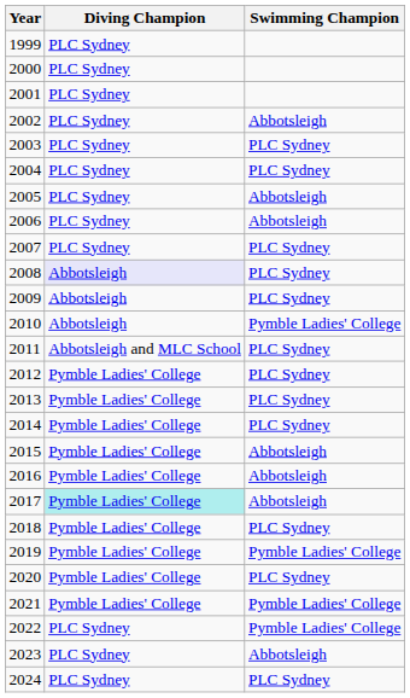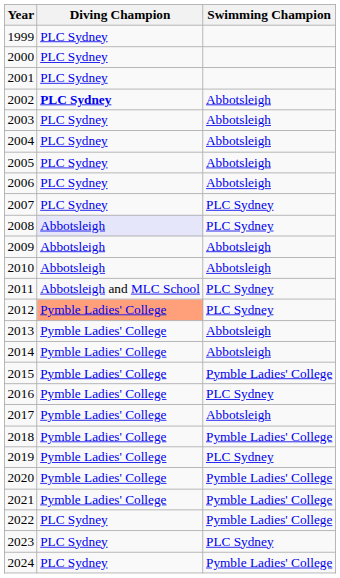2002 | Diving Champion: normal -> bold
2003 | Swimming Champion: PLC Sydney -> Abbotsleigh
2004 | Swimming Champion: PLC Sydney -> Abbotsleigh
2009 | Swimming Champion: PLC Sydney -> Abbotsleigh
2010 | Swimming Champion: Pymble Ladies' College -> Abbotsleigh
2012 | Diving Champion: no background -> lightsalmon background
2013 | Swimming Champion: PLC Sydney -> Abbotsleigh
2014 | Swimming Champion: PLC Sydney -> Abbotsleigh
2015 | Swimming Champion: Abbotsleigh -> Pymble Ladies' College
2016 | Swimming Champion: Abbotsleigh -> PLC Sydney
2017 | Diving Champion: paleturquoise background -> no background
2018 | Swimming Champion: PLC Sydney -> Pymble Ladies' College
2019 | Swimming Champion: Pymble Ladies' College -> PLC Sydney
2020 | Swimming Champion: PLC Sydney -> Pymble Ladies' College
2023 | Swimming Champion: Abbotsleigh -> PLC Sydney
2024 | Swimming Champion: PLC Sydney -> Pymble Ladies' College
